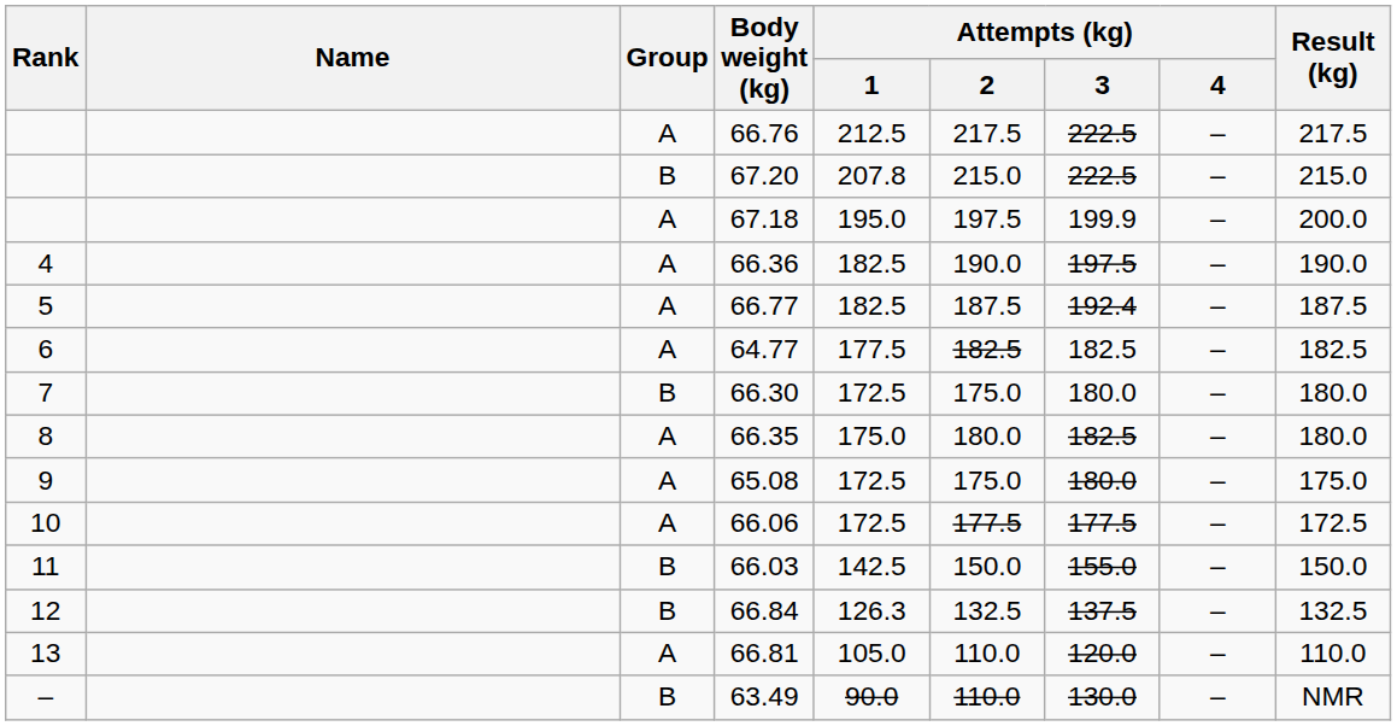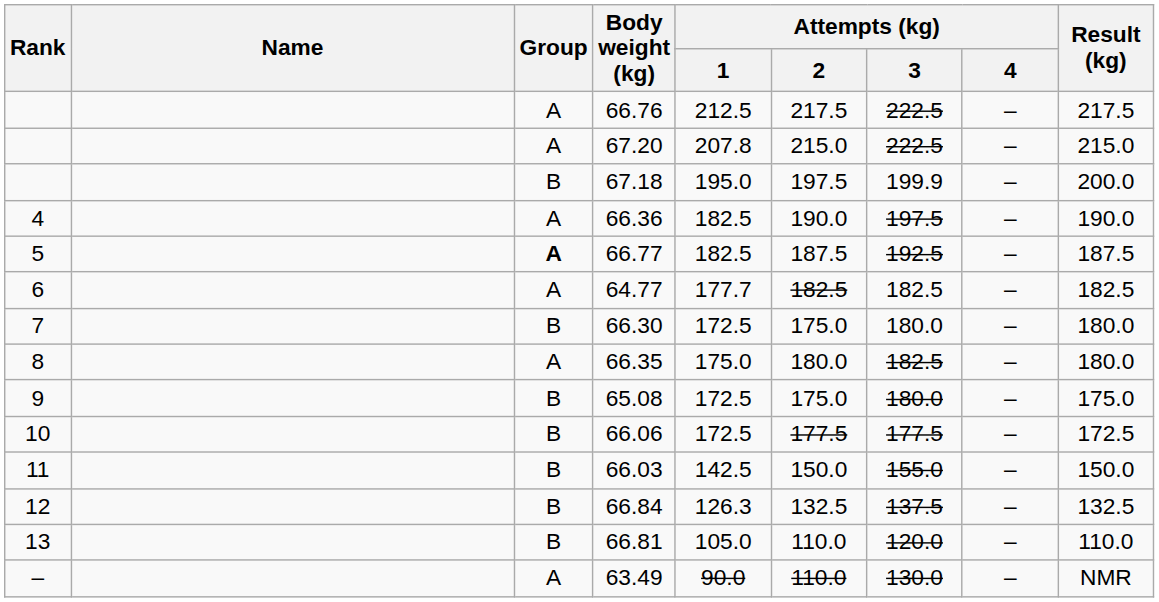67.20 | Group: B -> A
67.18 | Group: A -> B
66.77 | Group: normal -> bold
66.77 | Attempts (kg) / 3: 192.4 -> 192.5
64.77 | Attempts (kg) / 1: 177.5 -> 177.7
65.08 | Group: A -> B
66.06 | Group: A -> B
66.81 | Group: A -> B
63.49 | Group: B -> A
